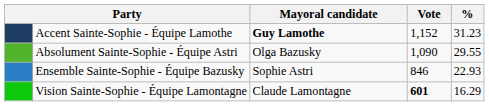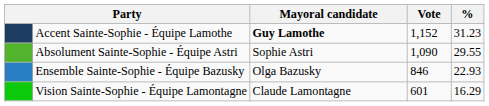Absolument Sainte-Sophie - Équipe Astri | Mayoral candidate: Olga Bazusky -> Sophie Astri
Ensemble Sainte-Sophie - Équipe Bazusky | Mayoral candidate: Sophie Astri -> Olga Bazusky
Vision Sainte-Sophie - Équipe Lamontagne | Vote: bold -> normal
